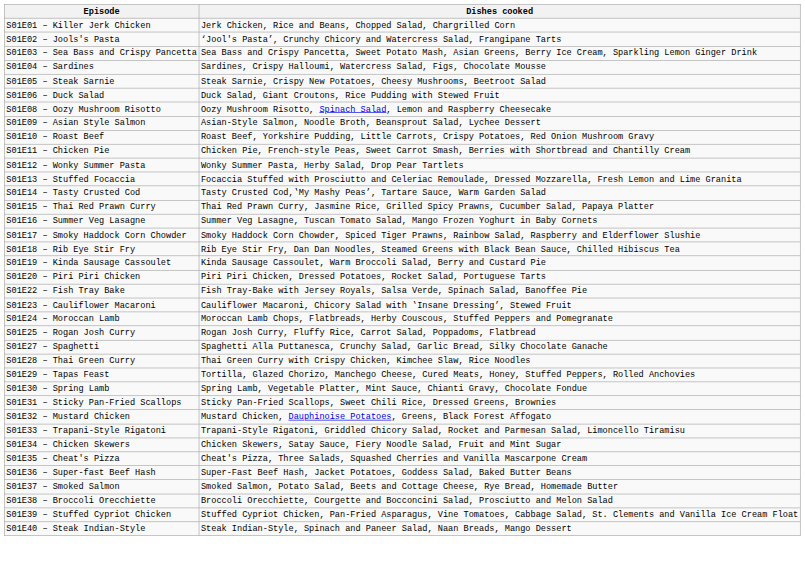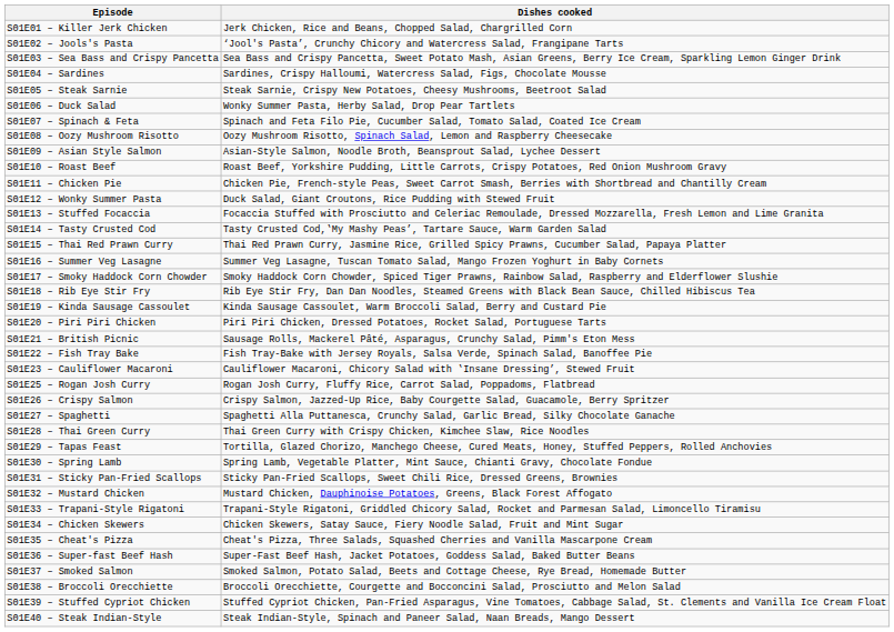S01E06 – Duck Salad | Dishes cooked: Duck Salad, Giant Croutons, Rice Pudding with Stewed Fruit -> Wonky Summer Pasta, Herby Salad, Drop Pear Tartlets
+ row: S01E07 – Spinach & Feta | Spinach and Feta Filo Pie, Cucumber Salad, Tomato Salad, Coated Ice Cream
S01E12 – Wonky Summer Pasta | Dishes cooked: Wonky Summer Pasta, Herby Salad, Drop Pear Tartlets -> Duck Salad, Giant Croutons, Rice Pudding with Stewed Fruit
+ row: S01E21 – British Picnic | Sausage Rolls, Mackerel Pâté, Asparagus, Crunchy Salad, Pimm's Eton Mess
- row: S01E24 – Moroccan Lamb | Moroccan Lamb Chops, Flatbreads, Herby Couscous, Stuffed Peppers and Pomegranate
+ row: S01E26 – Crispy Salmon | Crispy Salmon, Jazzed-Up Rice, Baby Courgette Salad, Guacamole, Berry Spritzer
